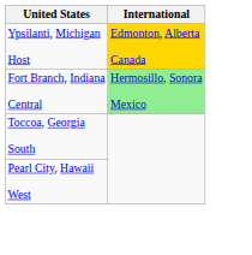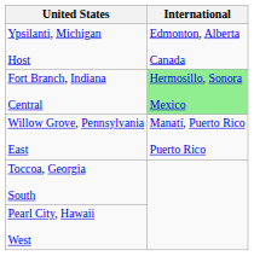Ypsilanti, Michigan Host | International: gold background -> no background
+ row: Willow Grove, Pennsylvania East | Manatí, Puerto Rico Puerto Rico
